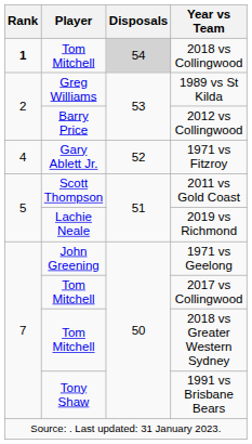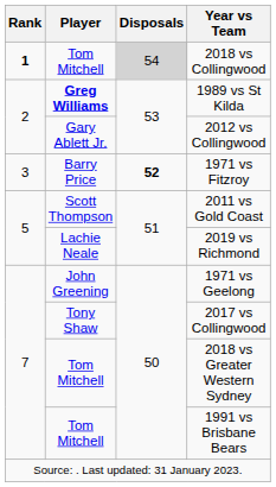1989 vs St Kilda | Player: normal -> bold
2012 vs Collingwood | Player: Barry Price -> Gary Ablett Jr.
1971 vs Fitzroy | Rank: 4 -> 3
1971 vs Fitzroy | Player: Gary Ablett Jr. -> Barry Price
1971 vs Fitzroy | Disposals: normal -> bold
2017 vs Collingwood | Player: Tom Mitchell -> Tony Shaw
1991 vs Brisbane Bears | Player: Tony Shaw -> Tom Mitchell
